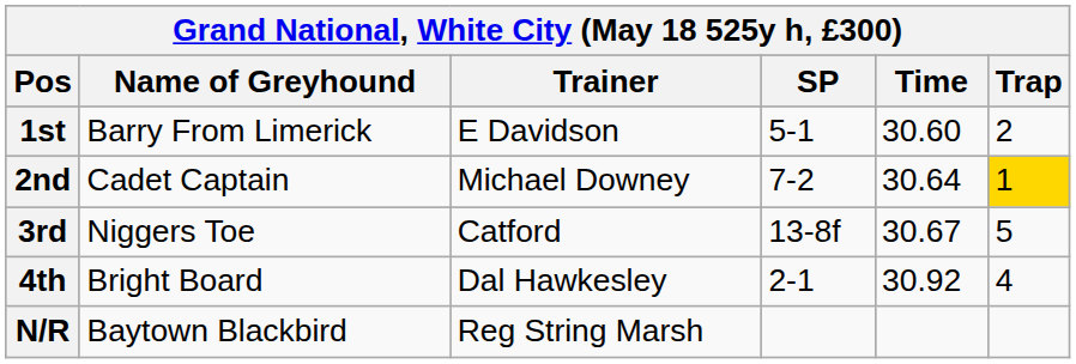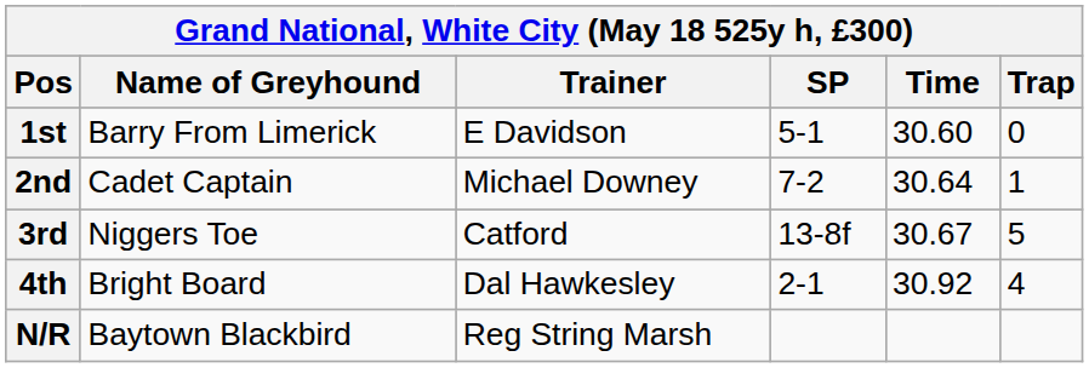1st | Trap: 2 -> 0
2nd | Trap: gold background -> no background
